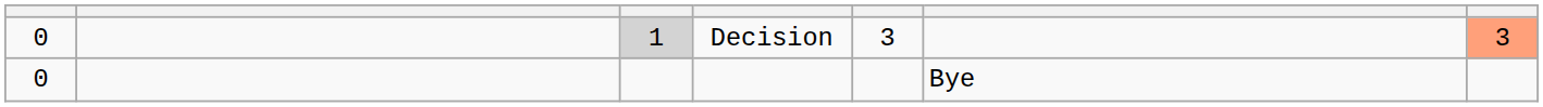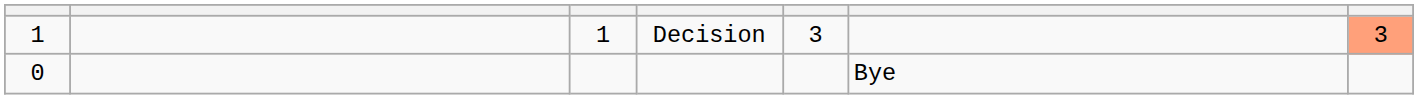Decision | column 1: 0 -> 1
Decision | column 3: lightgrey background -> no background
